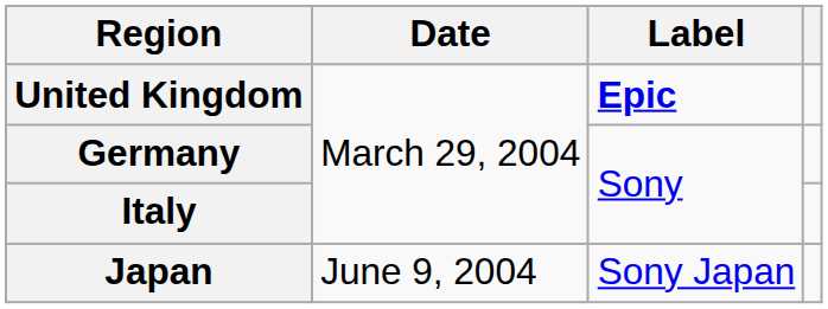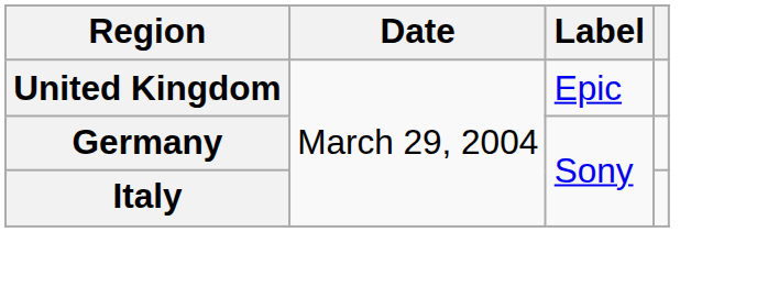United Kingdom | Label: bold -> normal
- row: Japan | June 9, 2004 | Sony Japan
